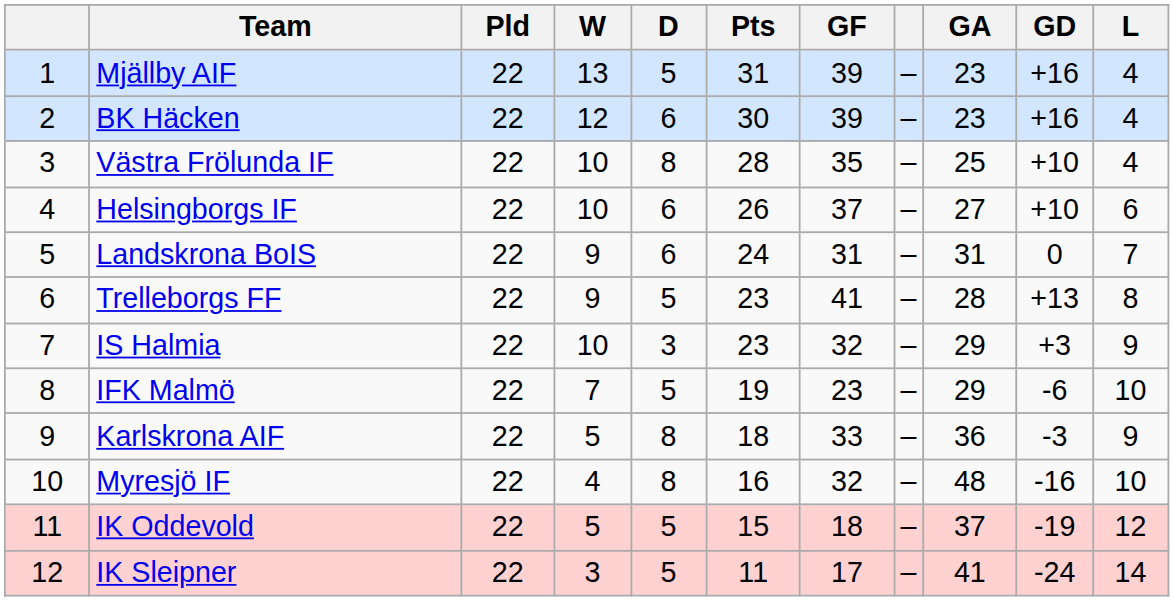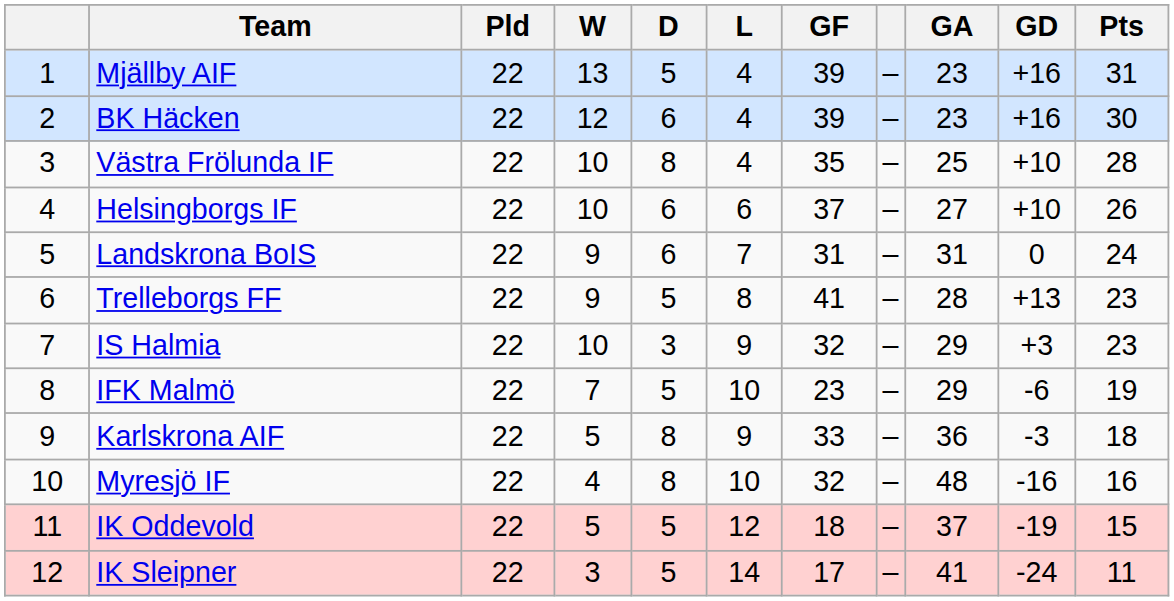columns swapped: L <-> Pts
